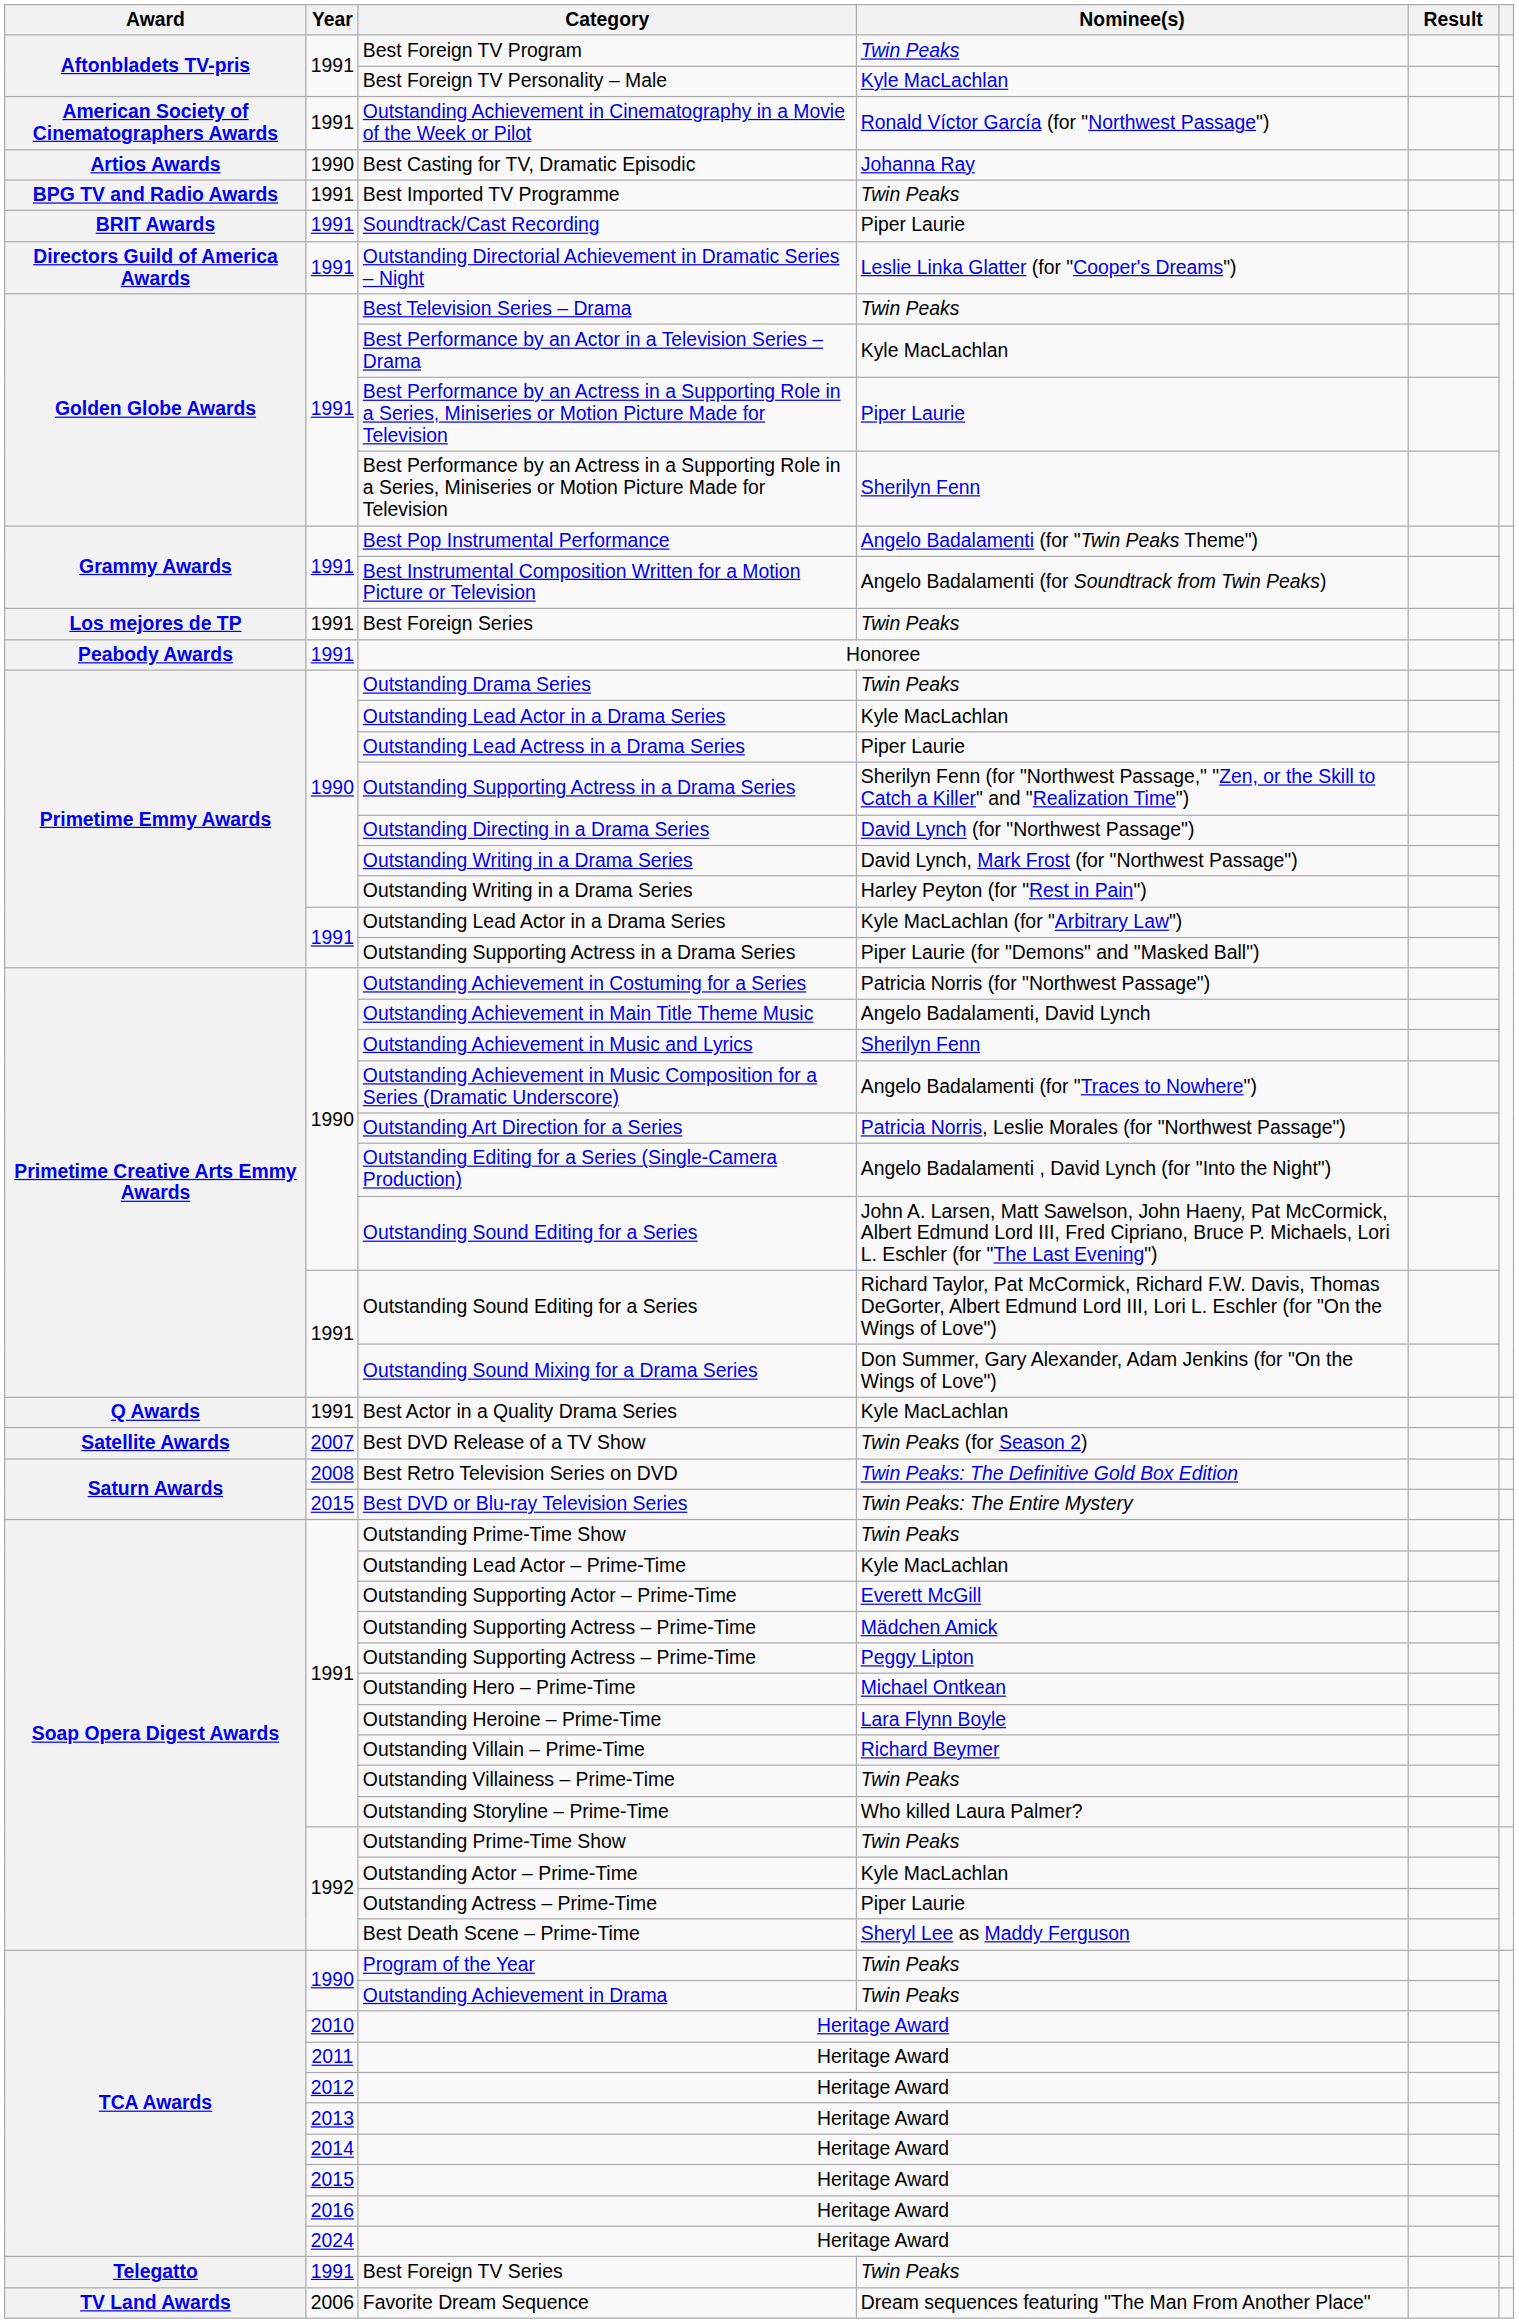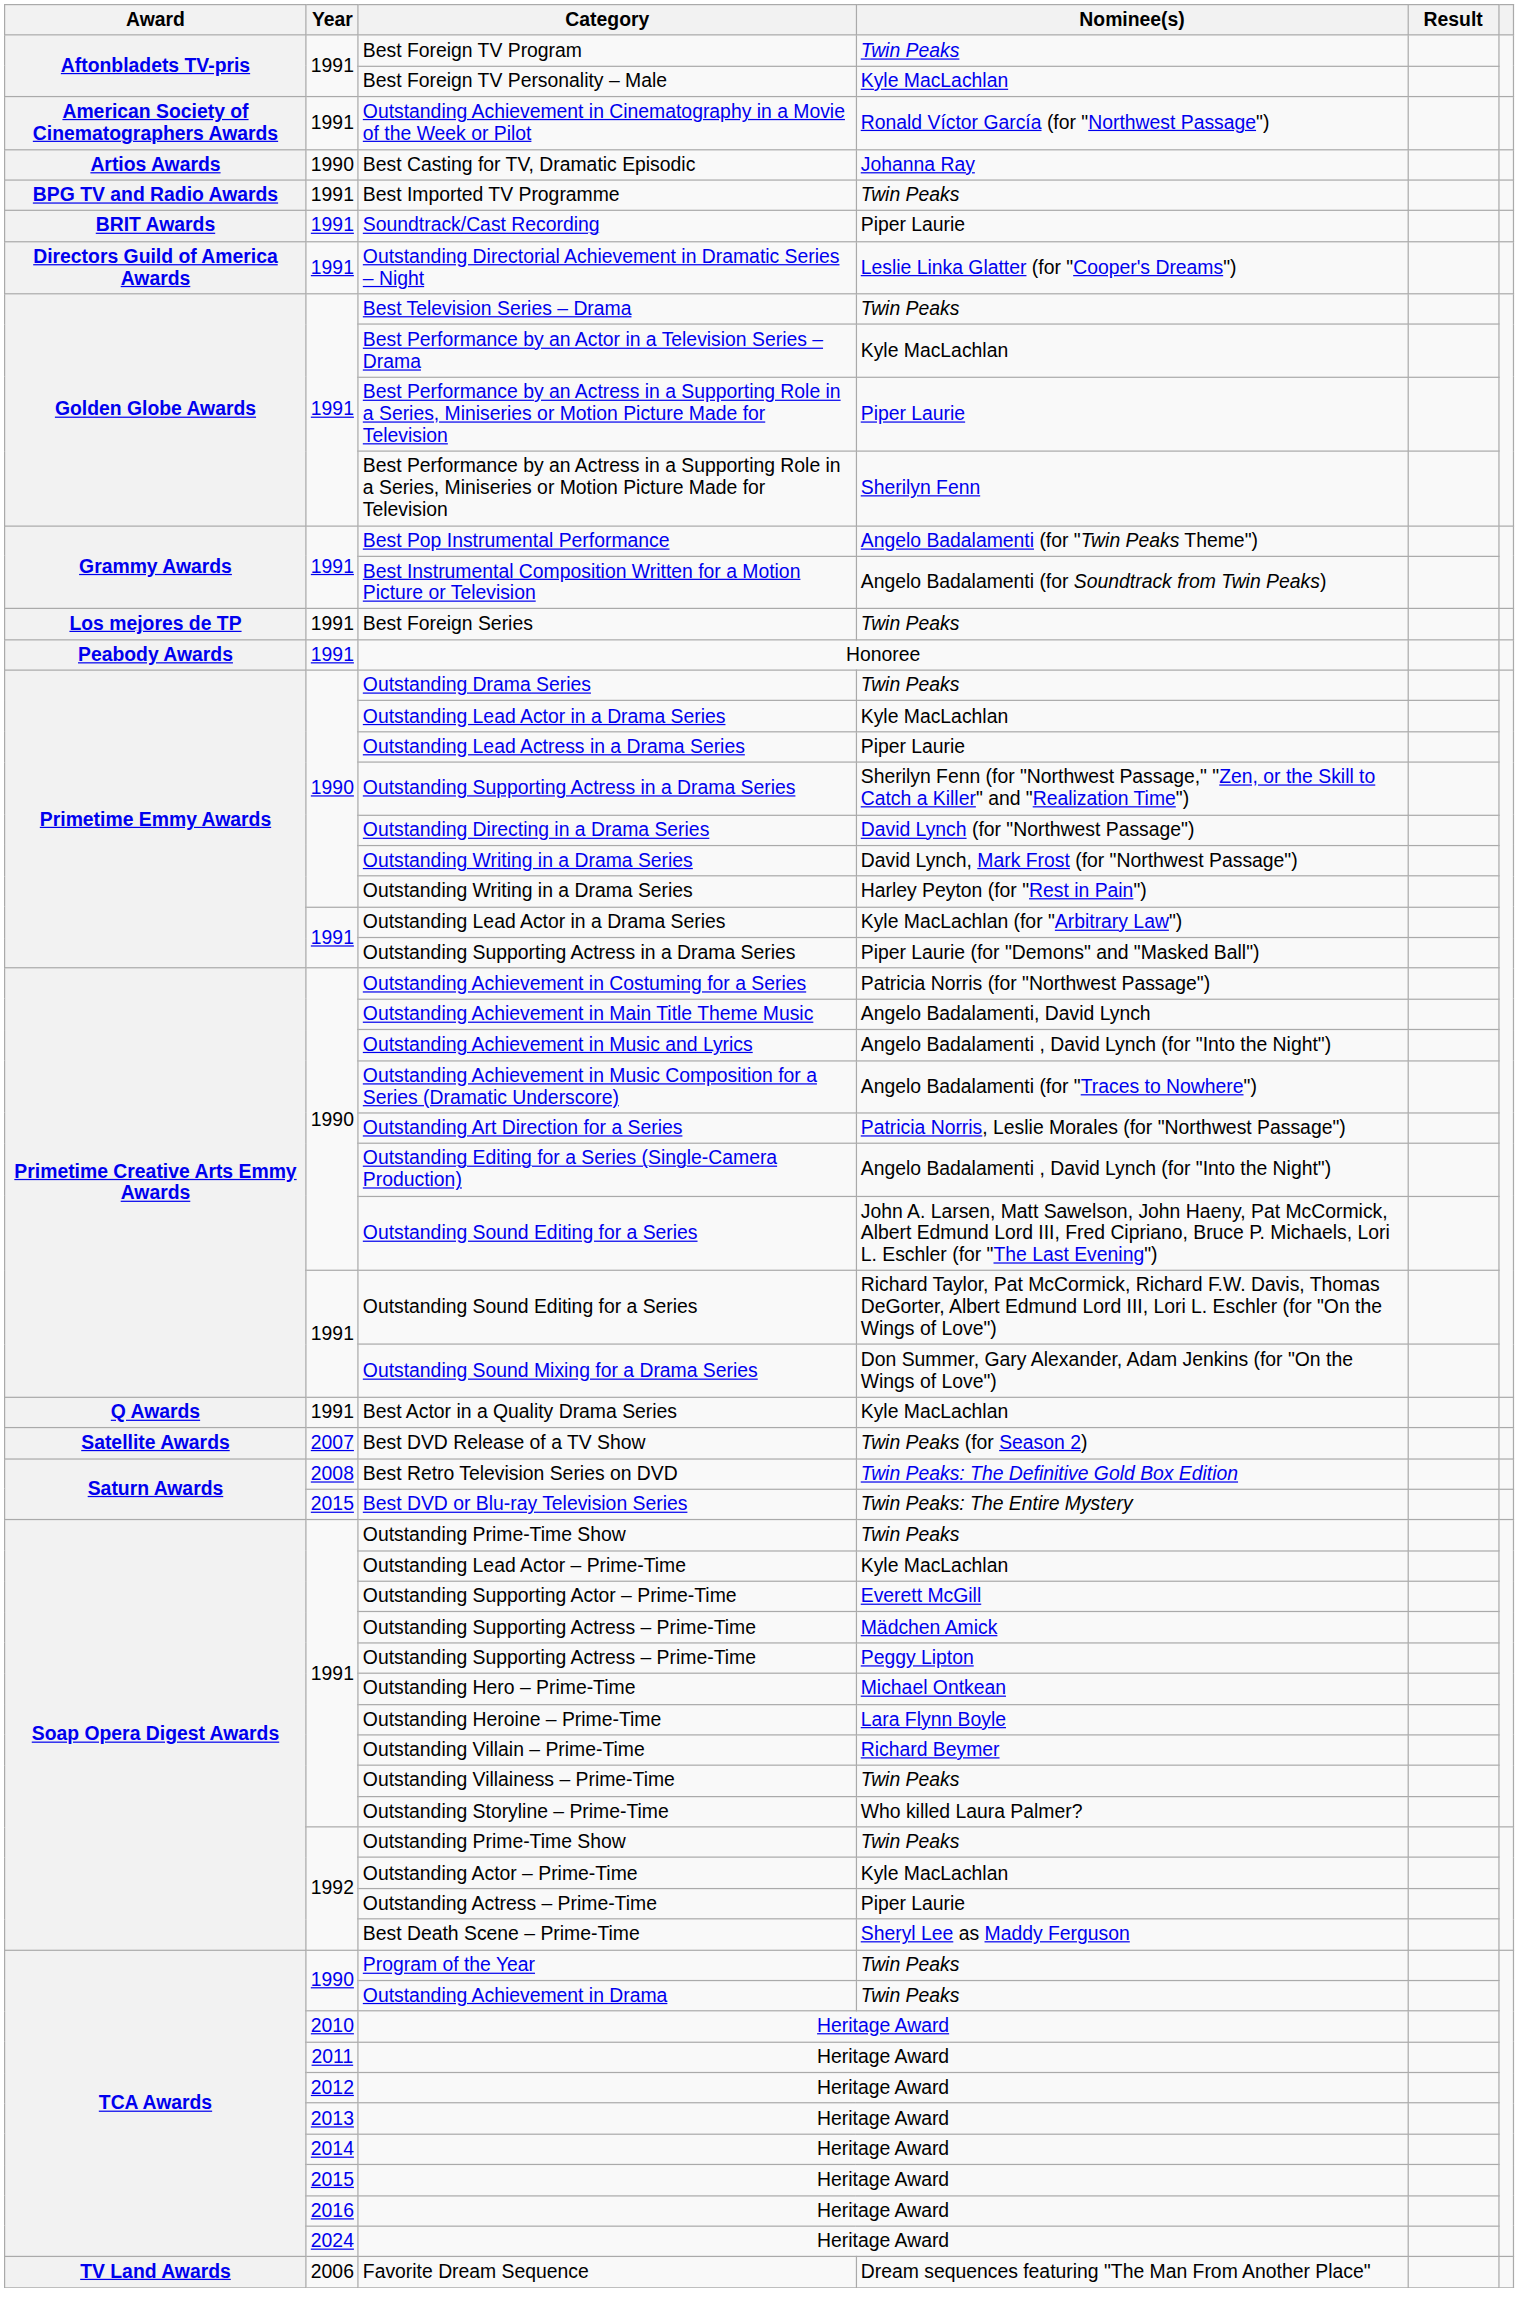Outstanding Achievement in Music and Lyrics | Nominee(s): Sherilyn Fenn -> Angelo Badalamenti , David Lynch (for "Into the Night")
- row: Telegatto | 1991 | Best Foreign TV Series | Twin Peaks
